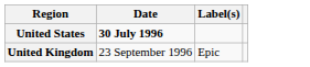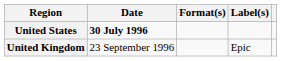+ column: Format(s)
